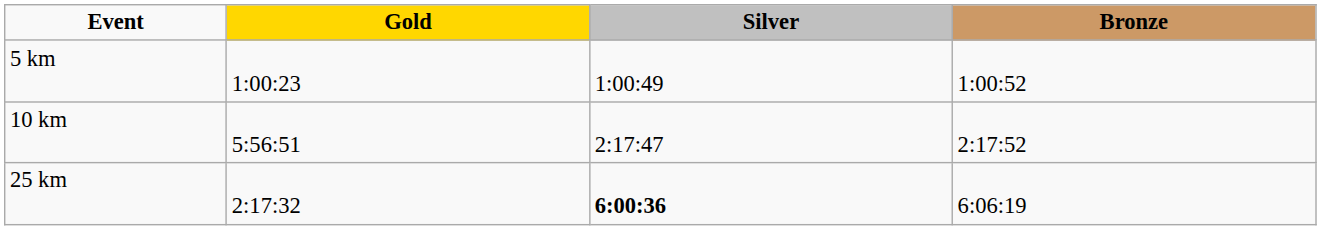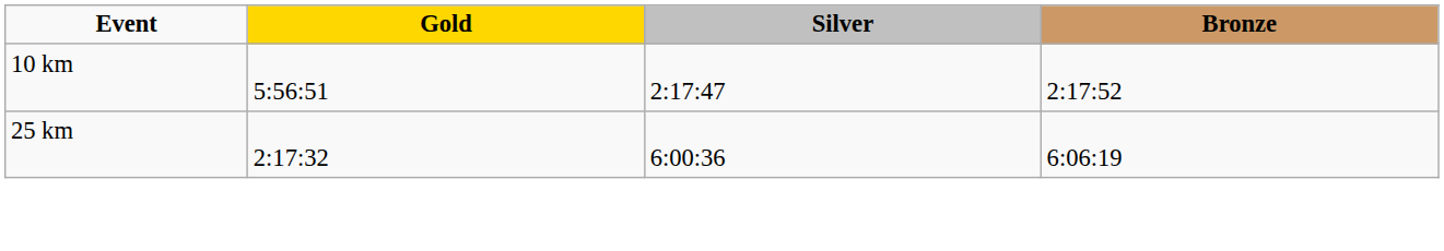- row: 5 km | 1:00:23 | 1:00:49 | 1:00:52
25 km | Silver: bold -> normal
